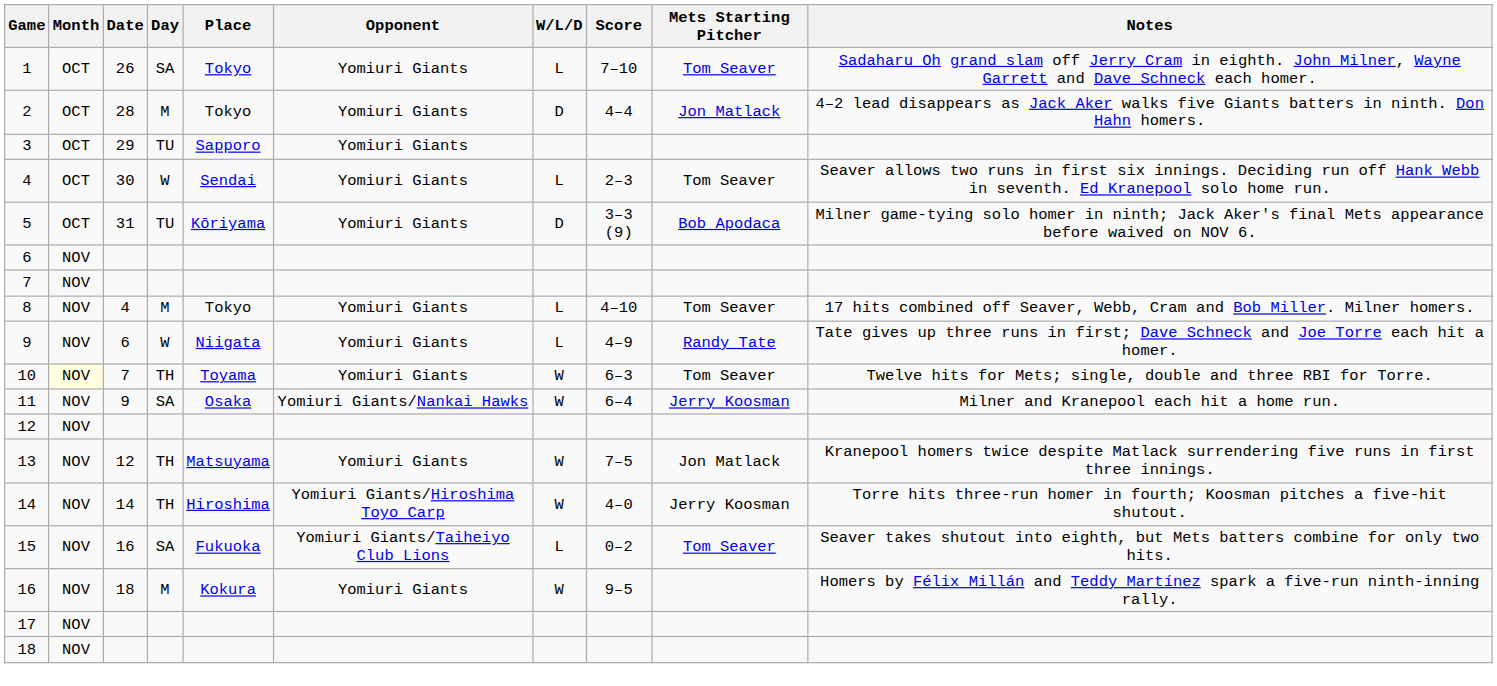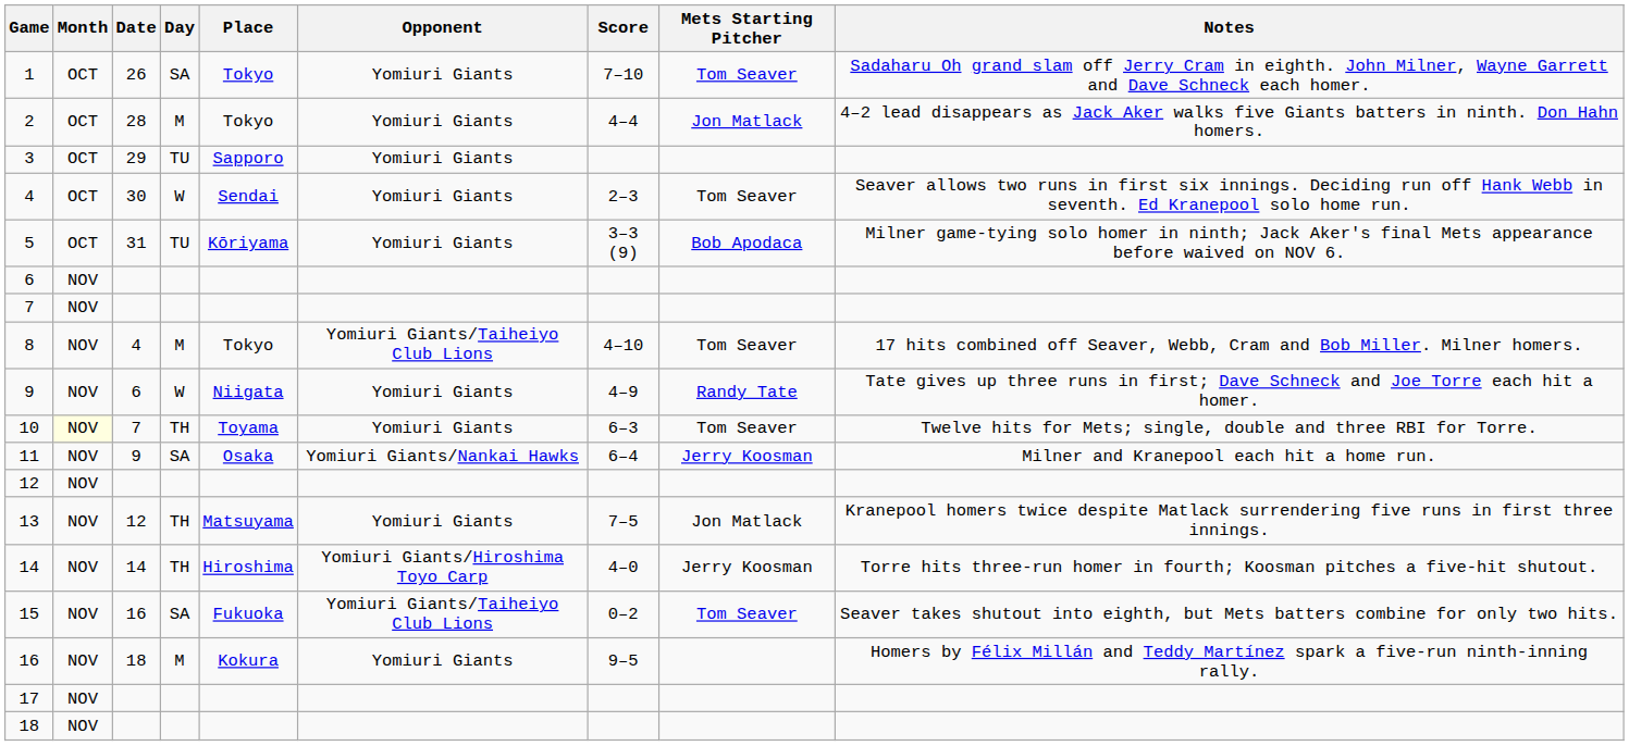- column: W/L/D | L | D | L | D | L | L | W | W | W | W | L | W
8 | Opponent: Yomiuri Giants -> Yomiuri Giants/Taiheiyo Club Lions
